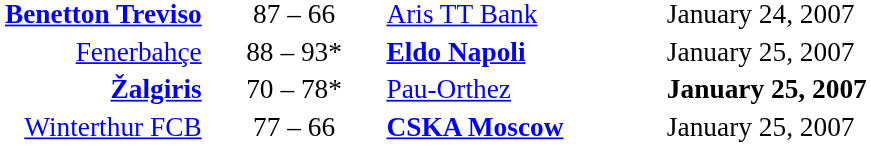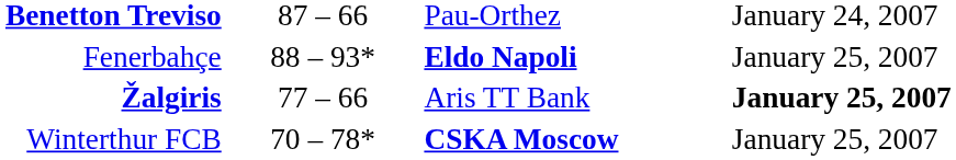Benetton Treviso | column 3: Aris TT Bank -> Pau-Orthez
Žalgiris | column 2: 70 – 78* -> 77 – 66
Žalgiris | column 3: Pau-Orthez -> Aris TT Bank
Winterthur FCB | column 2: 77 – 66 -> 70 – 78*
